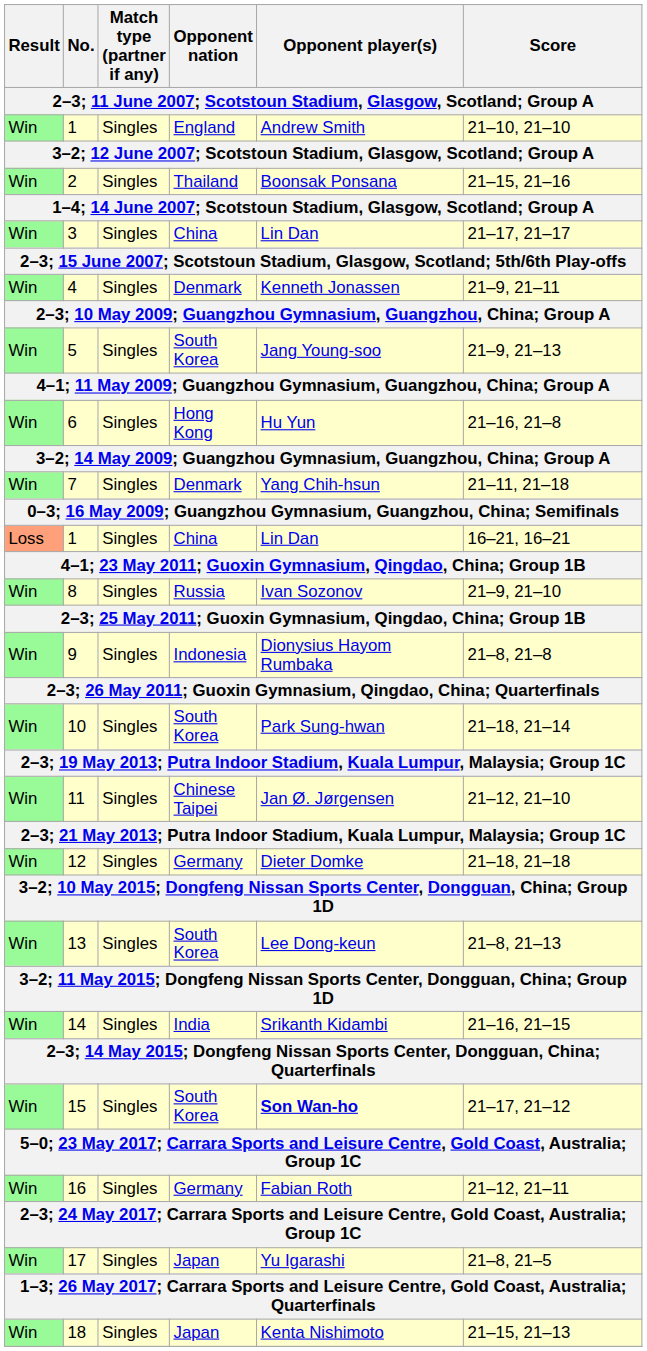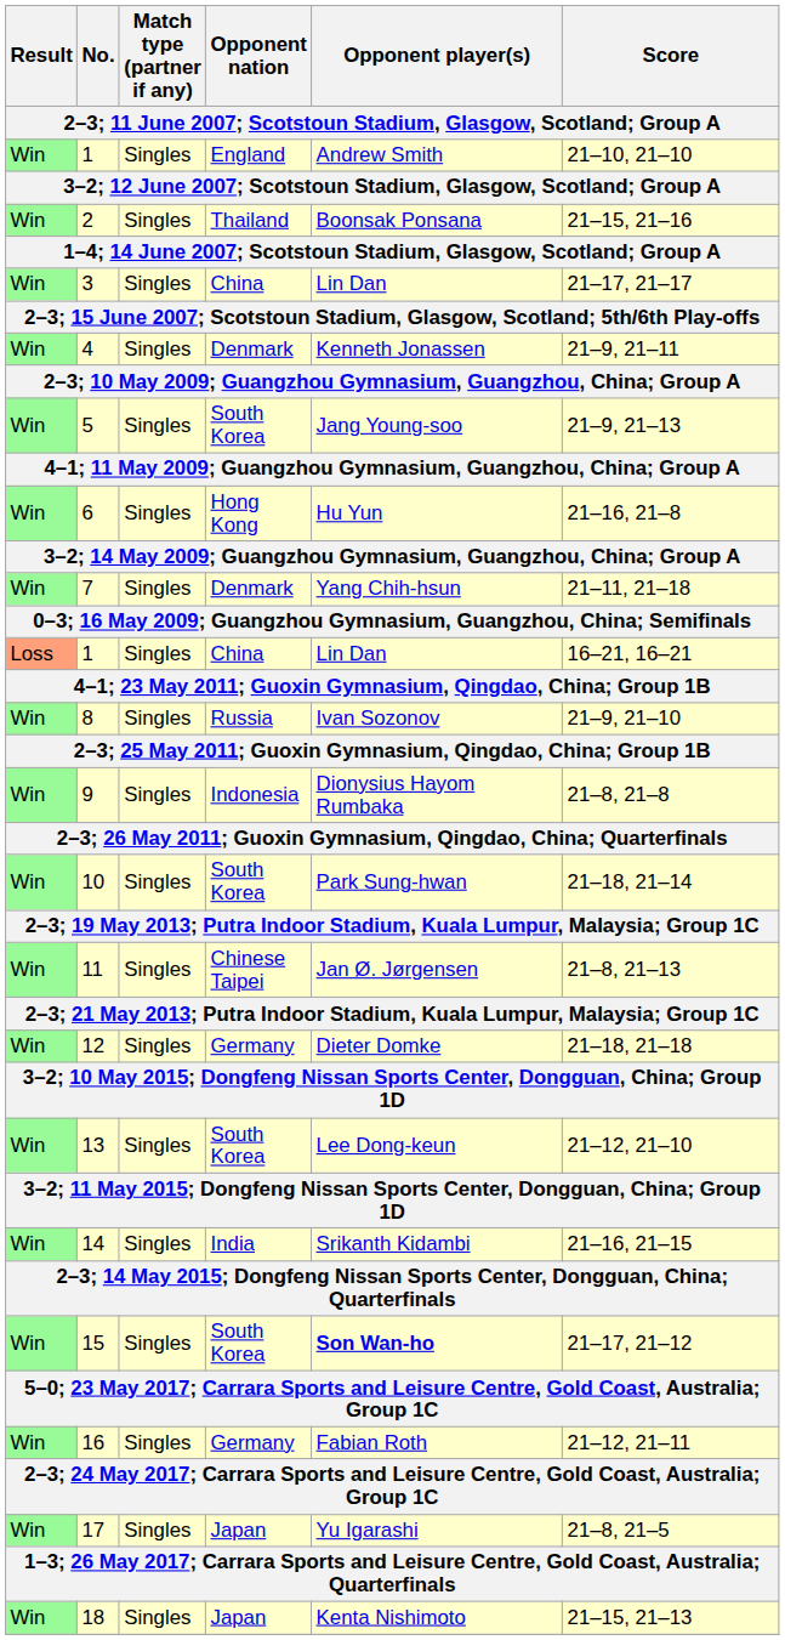11 | Score: 21–12, 21–10 -> 21–8, 21–13
13 | Score: 21–8, 21–13 -> 21–12, 21–10
